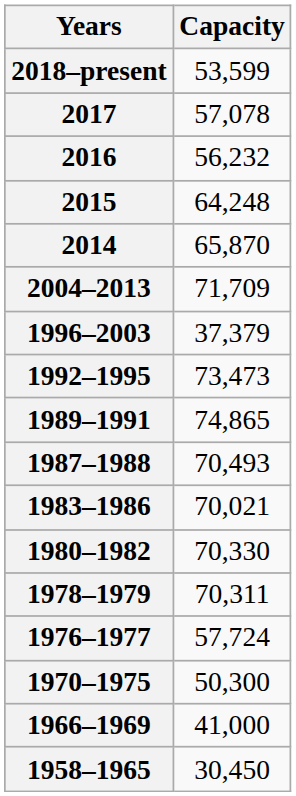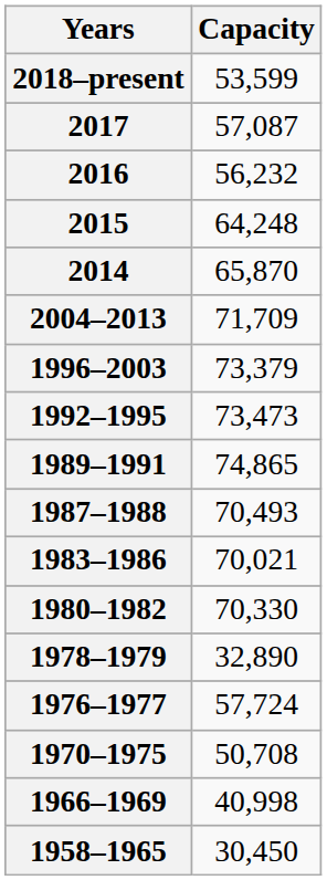2017 | Capacity: 57,078 -> 57,087
1996–2003 | Capacity: 37,379 -> 73,379
1978–1979 | Capacity: 70,311 -> 32,890
1970–1975 | Capacity: 50,300 -> 50,708
1966–1969 | Capacity: 41,000 -> 40,998
